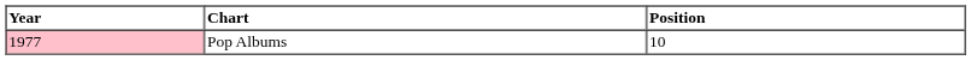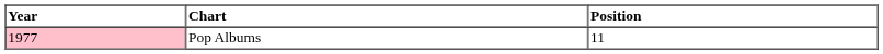Pop Albums | Position: 10 -> 11
